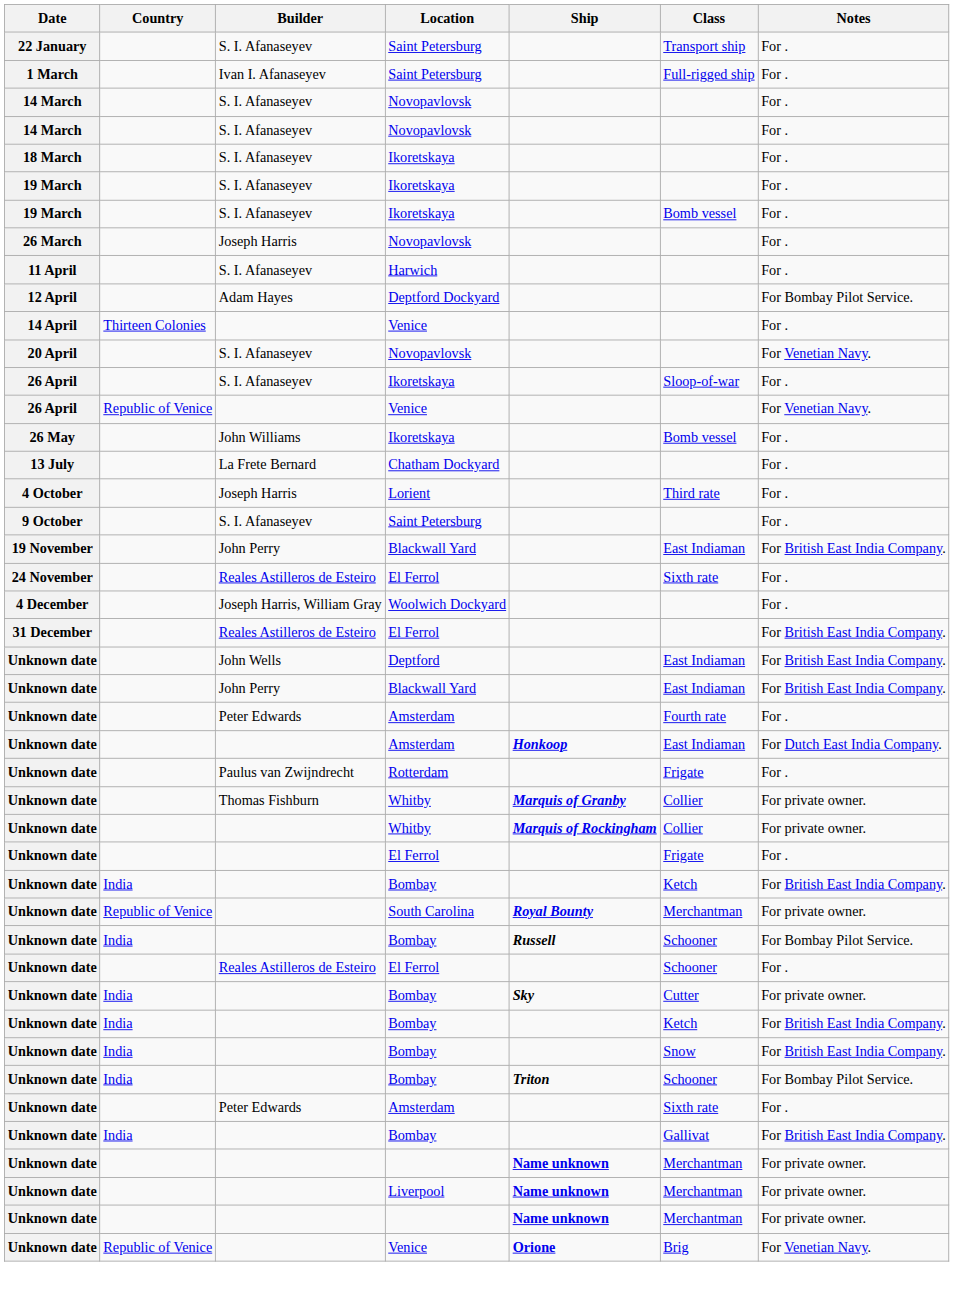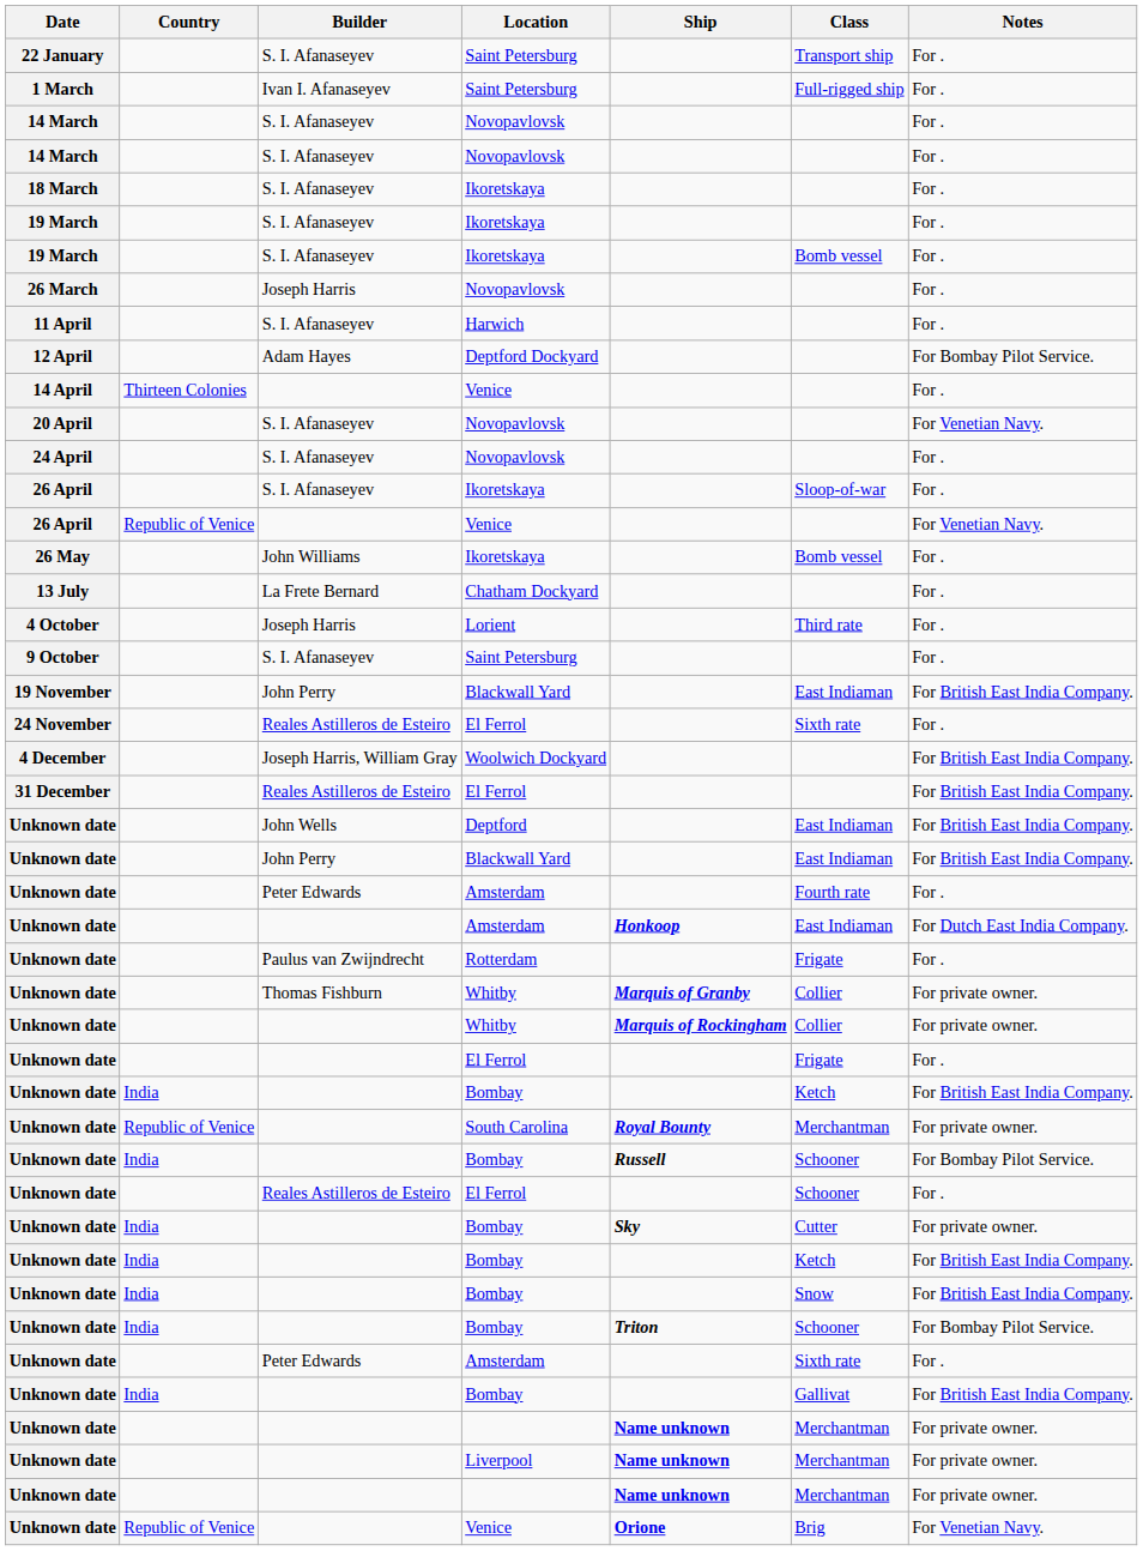+ row: 24 April | S. I. Afanaseyev | Novopavlovsk | For .
4 December | Notes: For . -> For British East India Company.
